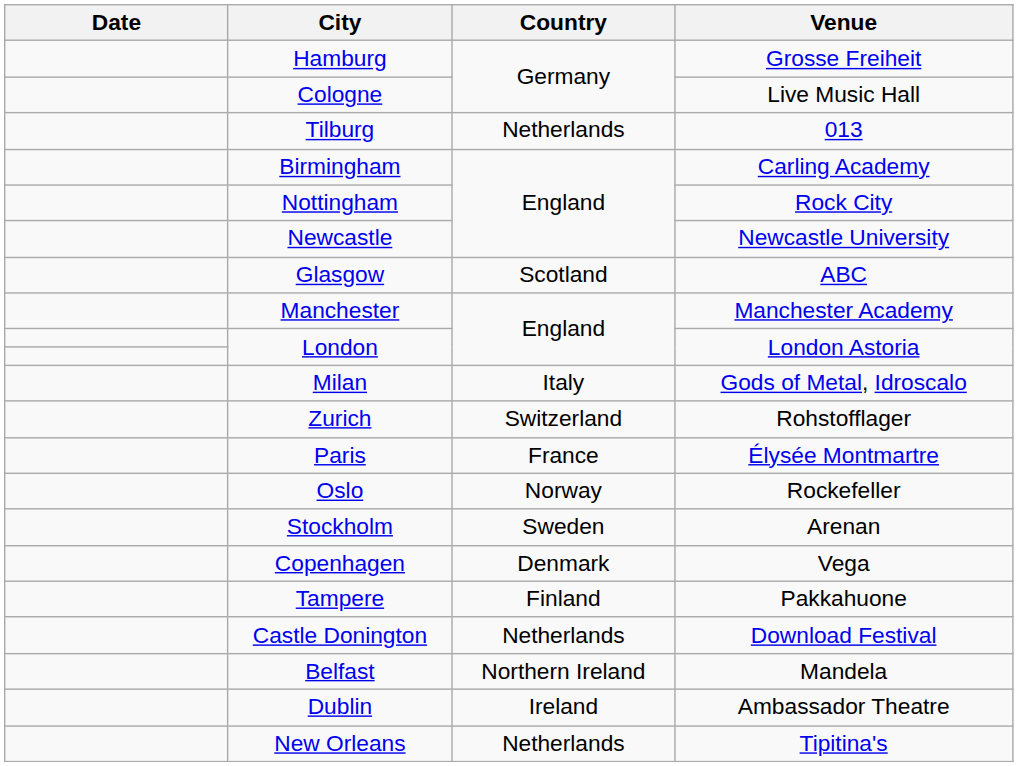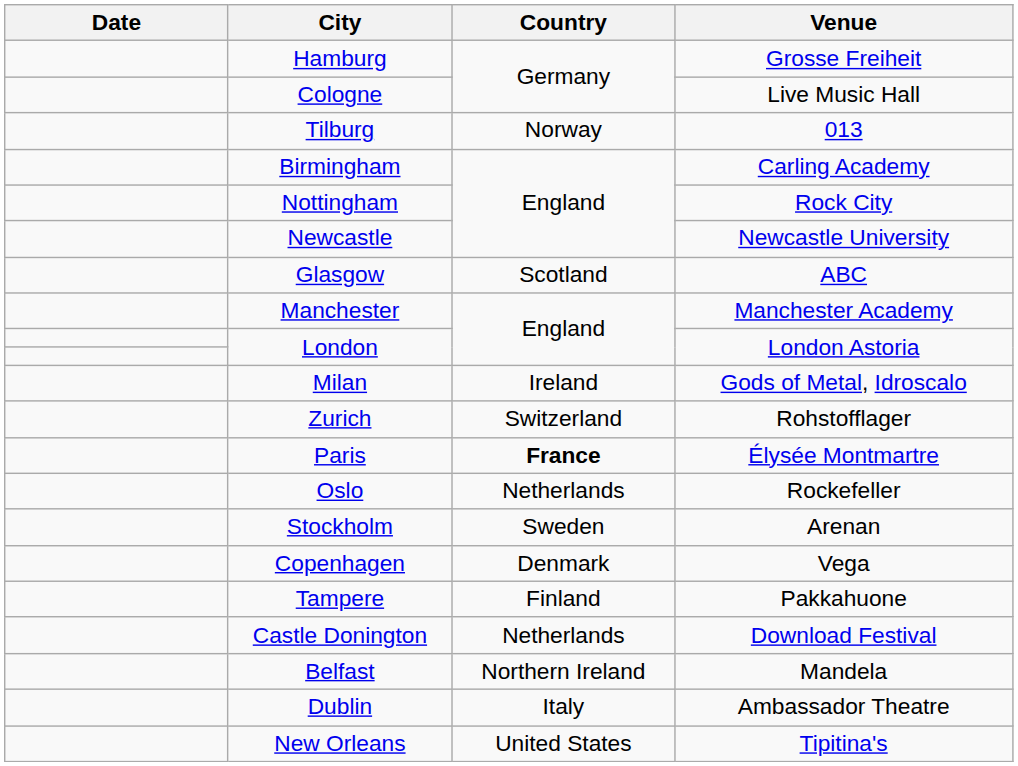Tilburg | Country: Netherlands -> Norway
Milan | Country: Italy -> Ireland
Paris | Country: normal -> bold
Oslo | Country: Norway -> Netherlands
Dublin | Country: Ireland -> Italy
New Orleans | Country: Netherlands -> United States
